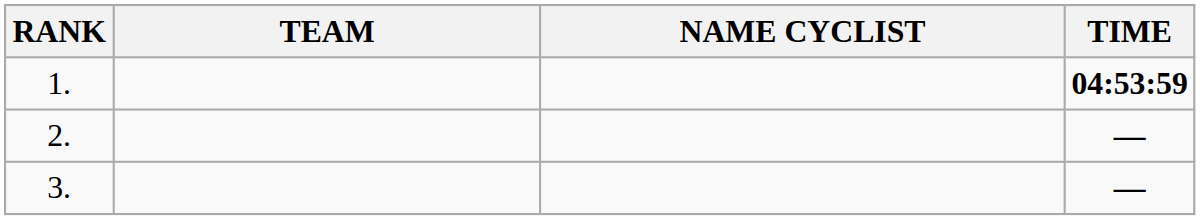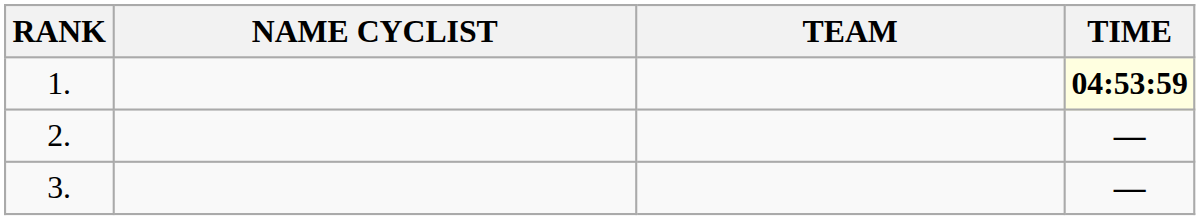columns swapped: NAME CYCLIST <-> TEAM
1. | TIME: no background -> lightyellow background
